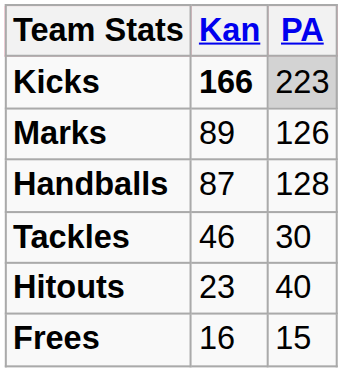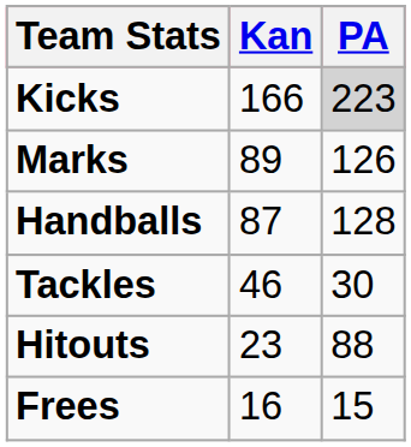Kicks | Kan: bold -> normal
Hitouts | PA: 40 -> 88
